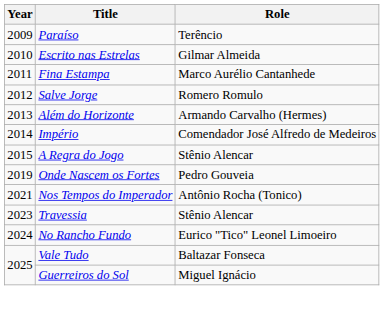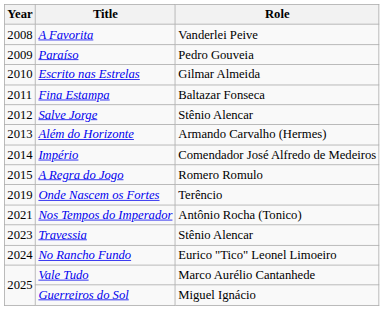+ row: 2008 | A Favorita | Vanderlei Peive
Paraíso | Role: Terêncio -> Pedro Gouveia
Fina Estampa | Role: Marco Aurélio Cantanhede -> Baltazar Fonseca
Salve Jorge | Role: Romero Romulo -> Stênio Alencar
A Regra do Jogo | Role: Stênio Alencar -> Romero Romulo
Onde Nascem os Fortes | Role: Pedro Gouveia -> Terêncio
Vale Tudo | Role: Baltazar Fonseca -> Marco Aurélio Cantanhede
